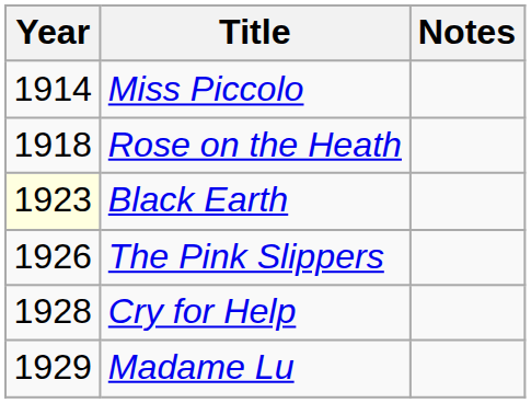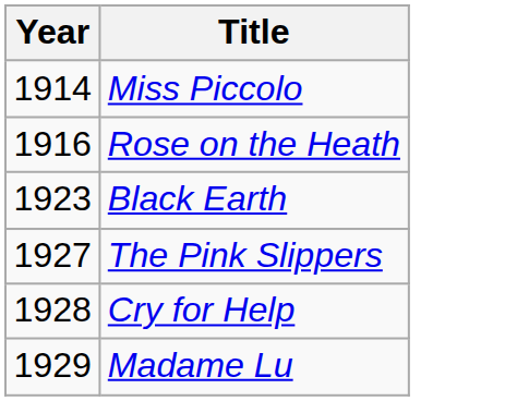- column: Notes
Rose on the Heath | Year: 1918 -> 1916
Black Earth | Year: lightyellow background -> no background
The Pink Slippers | Year: 1926 -> 1927
